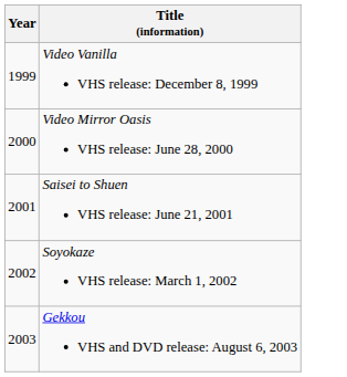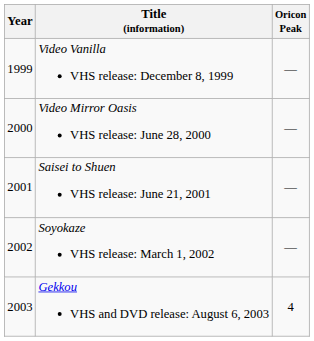+ column: Oricon Peak | — | — | — | — | 4
